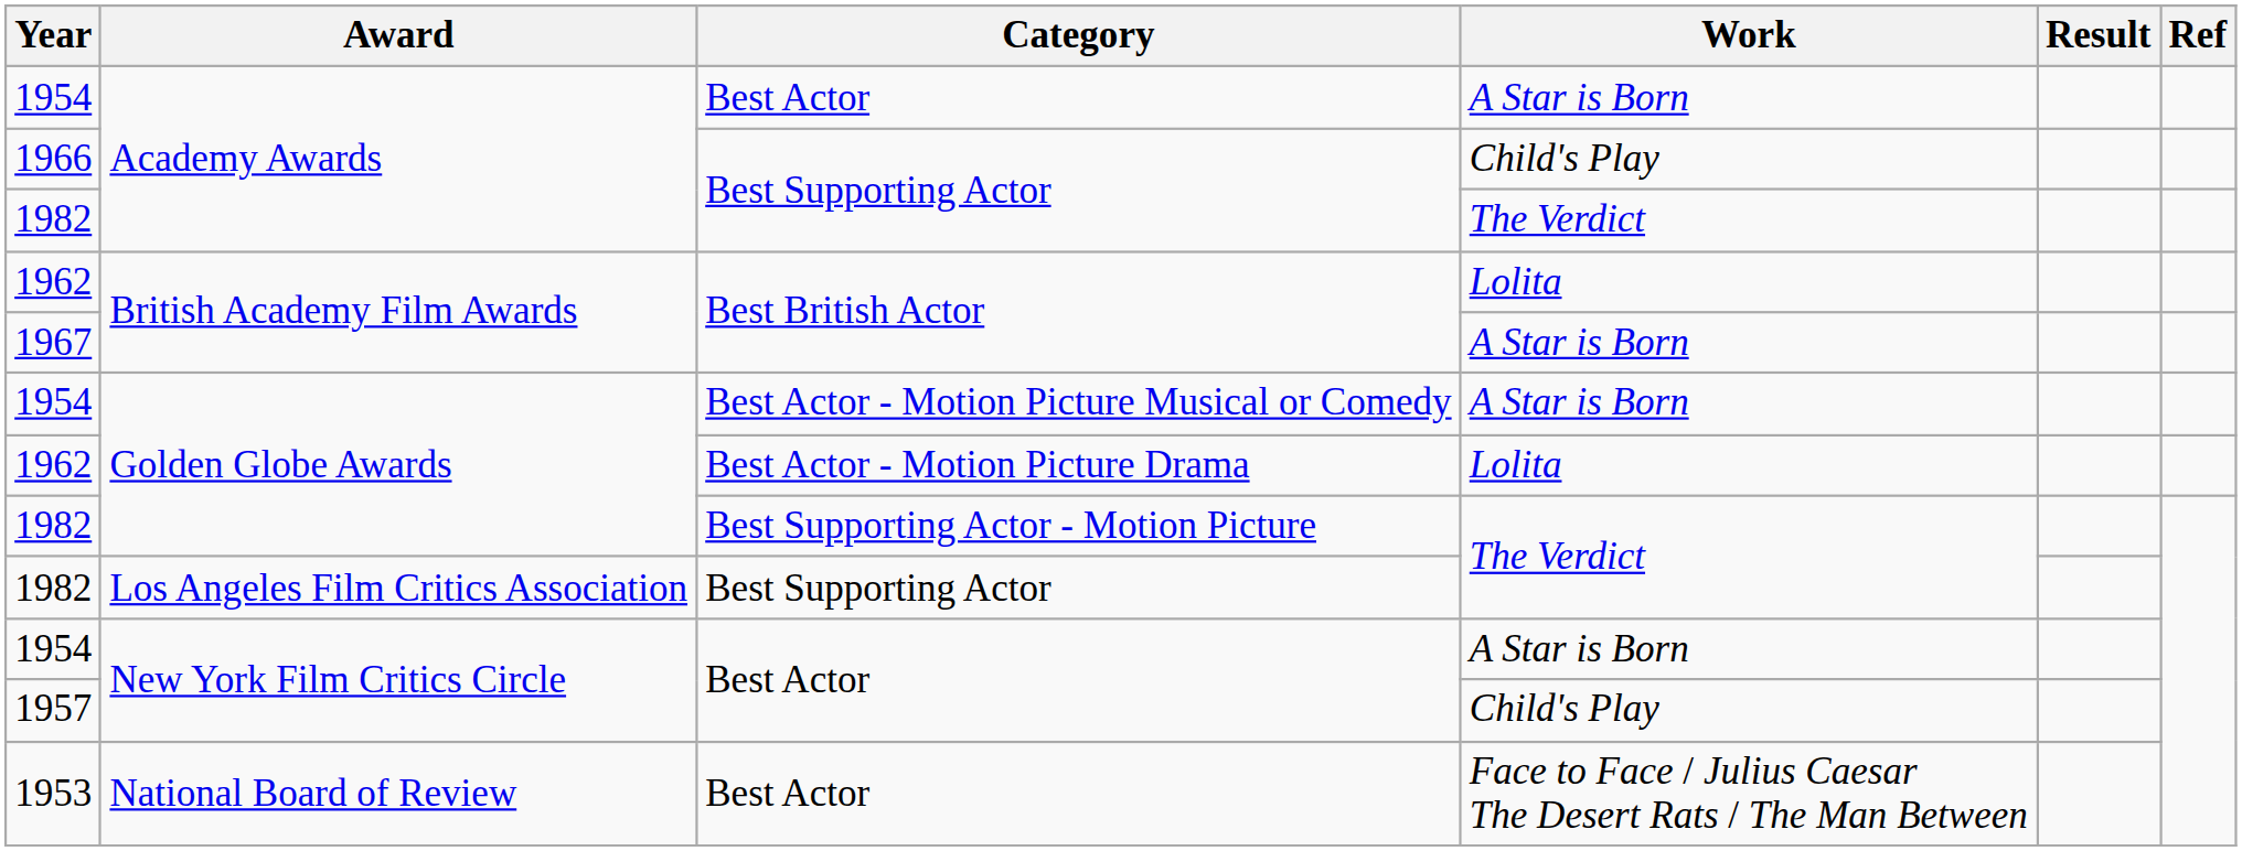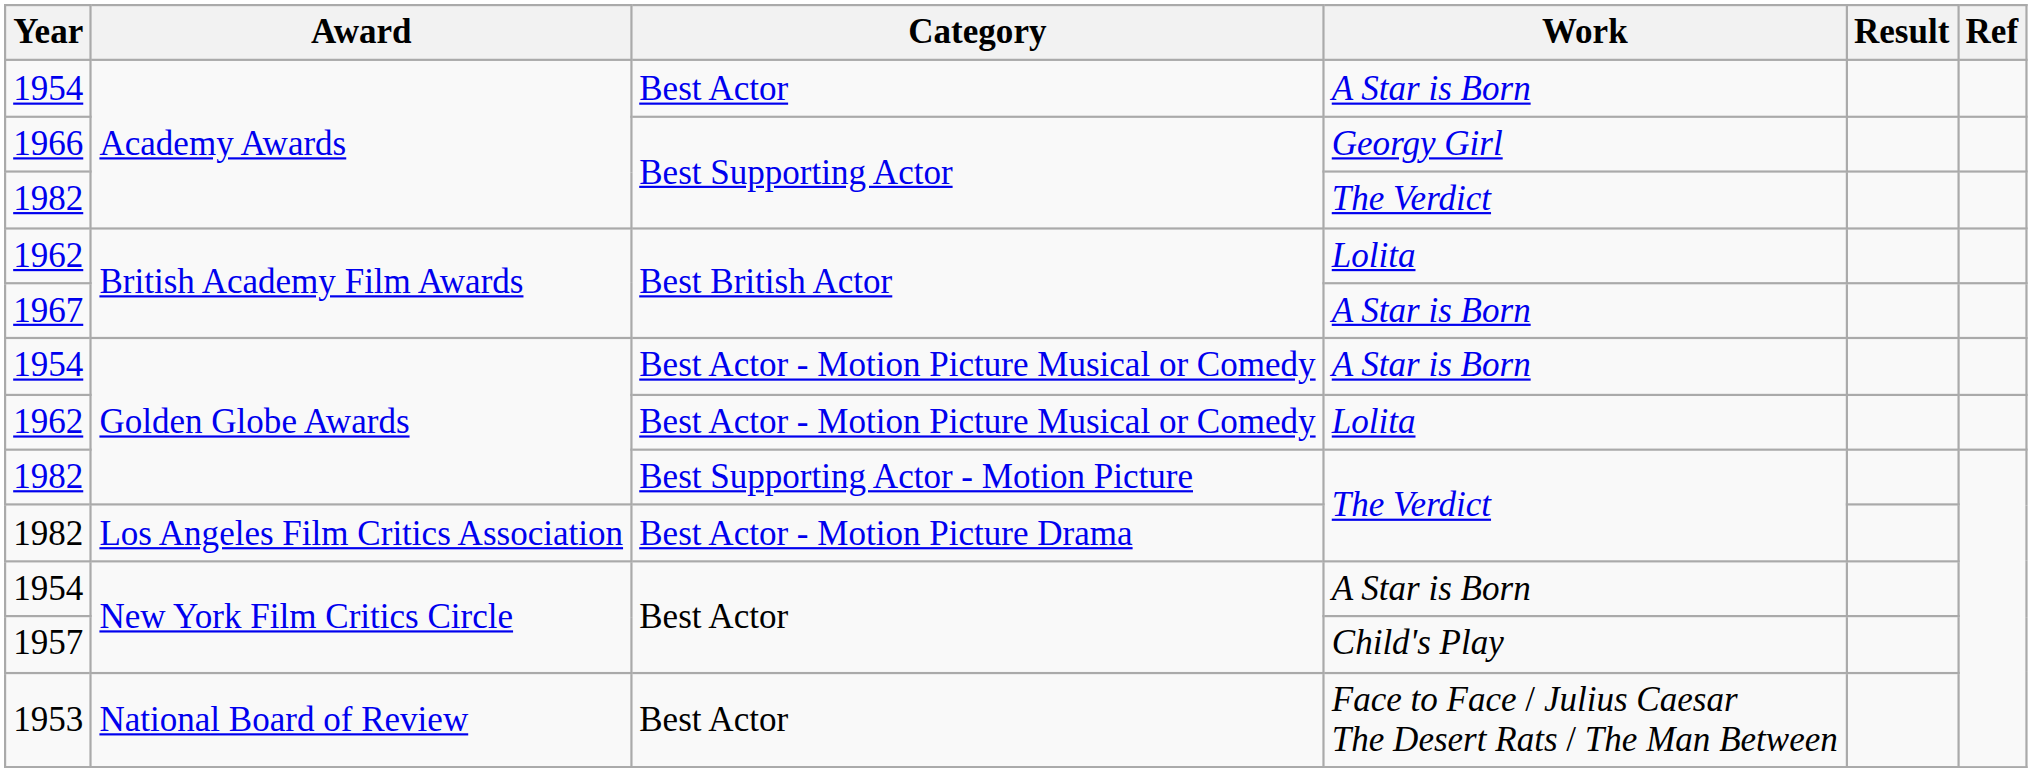1966 | Work: Child's Play -> Georgy Girl
1962 / Golden Globe Awards | Category: Best Actor - Motion Picture Drama -> Best Actor - Motion Picture Musical or Comedy
1982 / Los Angeles Film Critics Association | Category: Best Supporting Actor -> Best Actor - Motion Picture Drama
